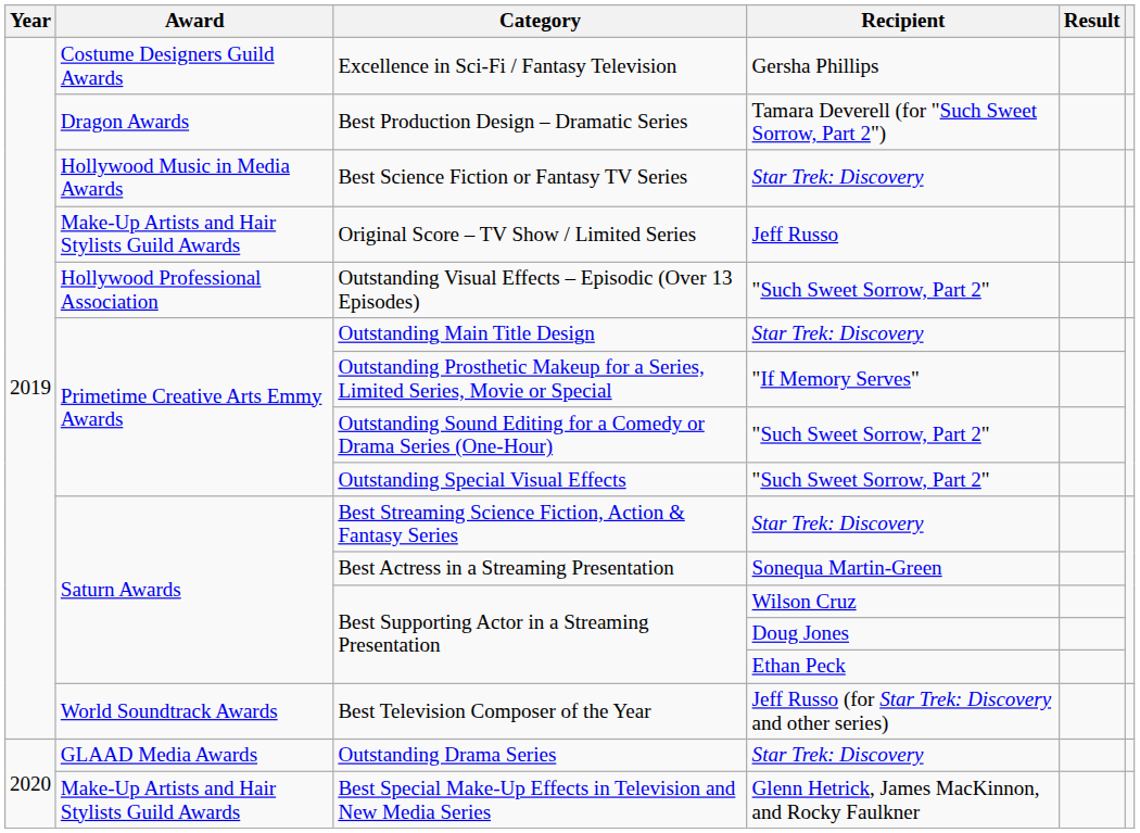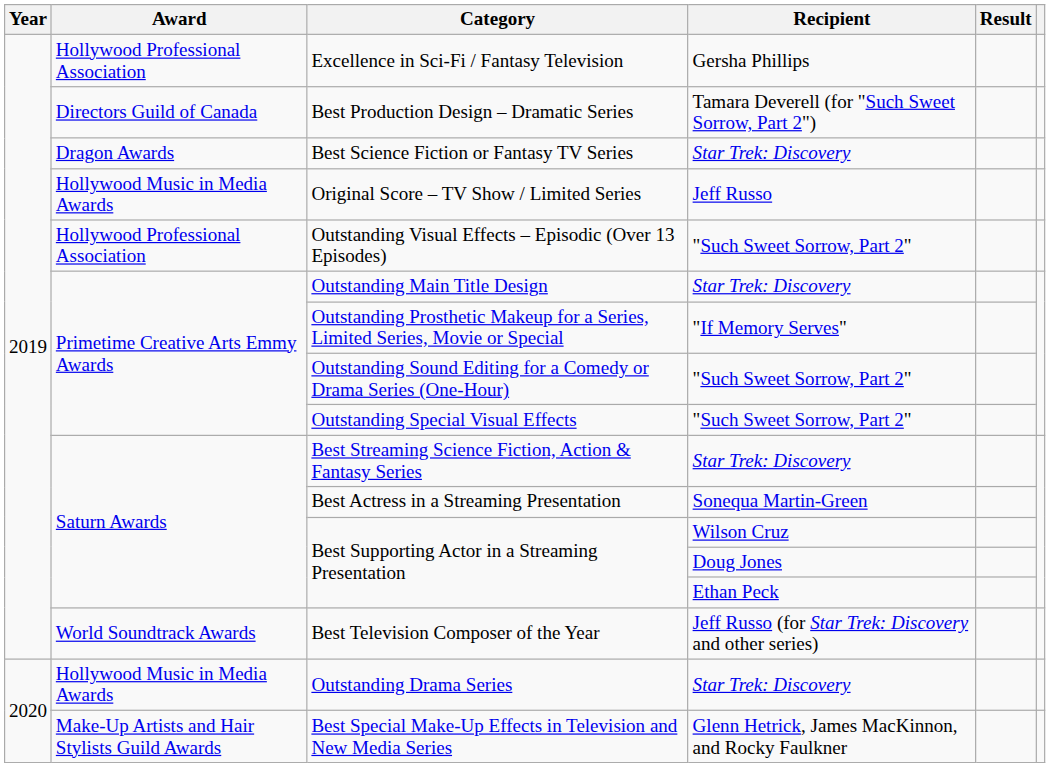Excellence in Sci-Fi / Fantasy Television | Award: Costume Designers Guild Awards -> Hollywood Professional Association
Best Production Design – Dramatic Series | Award: Dragon Awards -> Directors Guild of Canada
Best Science Fiction or Fantasy TV Series | Award: Hollywood Music in Media Awards -> Dragon Awards
Original Score – TV Show / Limited Series | Award: Make-Up Artists and Hair Stylists Guild Awards -> Hollywood Music in Media Awards
Outstanding Drama Series | Award: GLAAD Media Awards -> Hollywood Music in Media Awards
